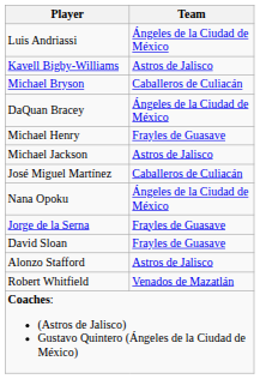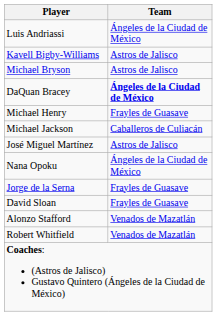Michael Bryson | Team: Caballeros de Culiacán -> Astros de Jalisco
DaQuan Bracey | Team: normal -> bold
Michael Jackson | Team: Astros de Jalisco -> Caballeros de Culiacán
José Miguel Martínez | Team: Caballeros de Culiacán -> Astros de Jalisco
Alonzo Stafford | Team: Astros de Jalisco -> Venados de Mazatlán
